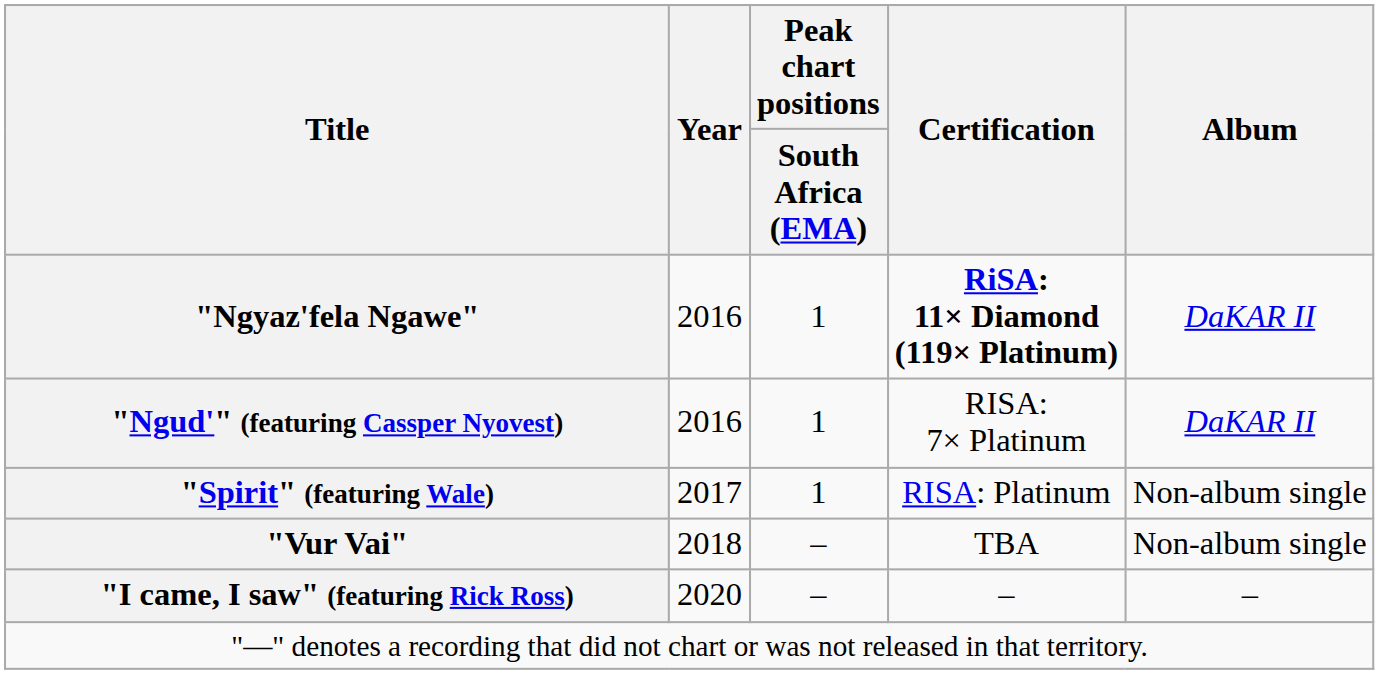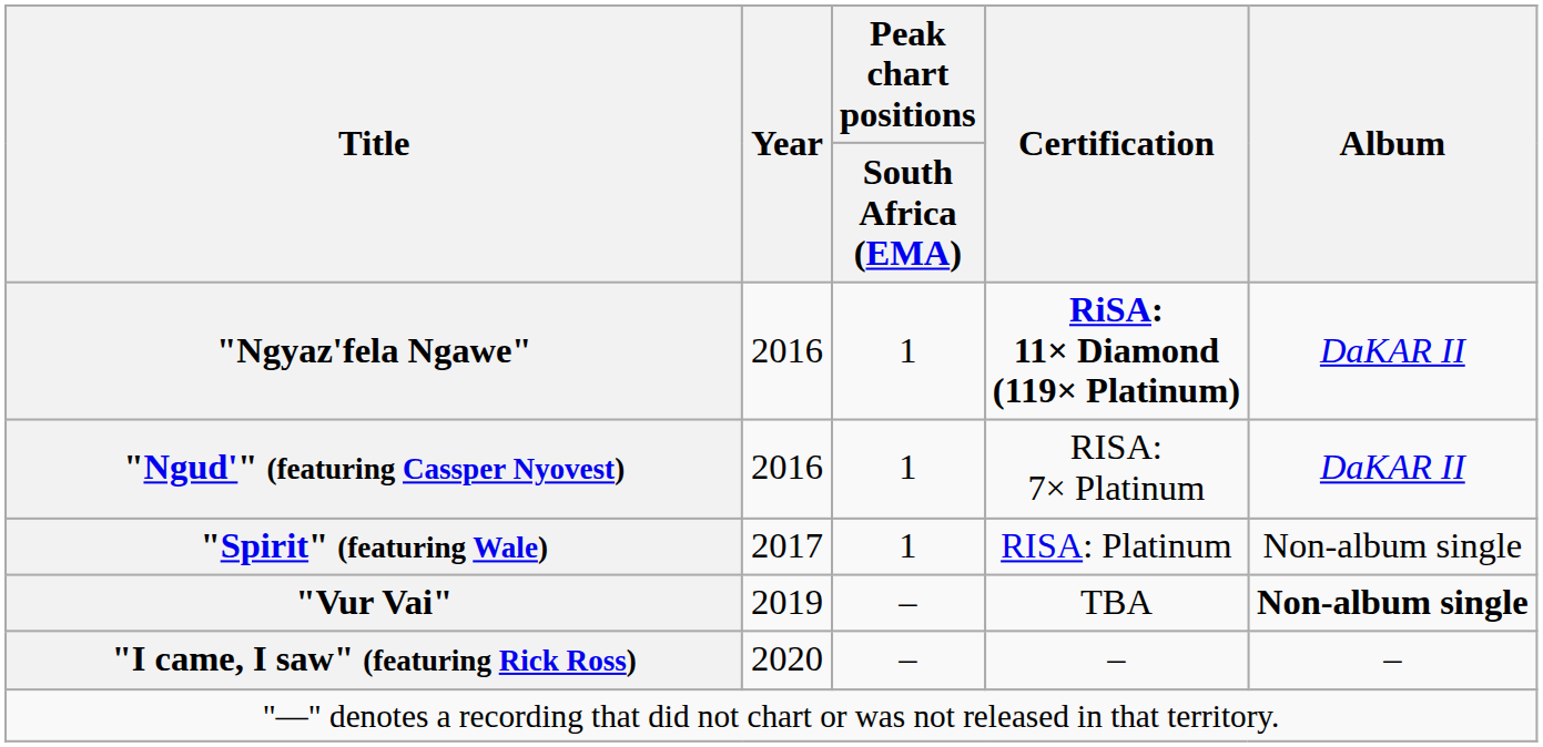"Vur Vai" | Year: 2018 -> 2019
"Vur Vai" | Album: normal -> bold
